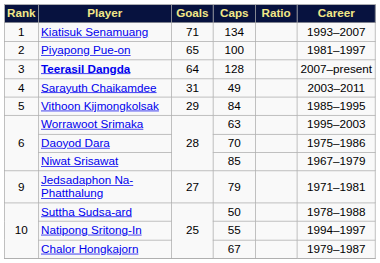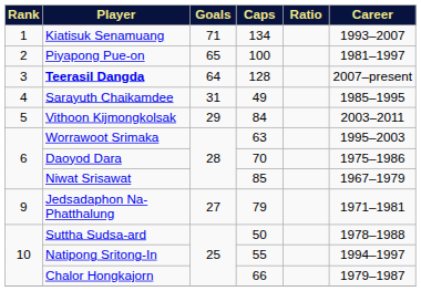Sarayuth Chaikamdee | Career: 2003–2011 -> 1985–1995
Vithoon Kijmongkolsak | Career: 1985–1995 -> 2003–2011
Chalor Hongkajorn | Caps: 67 -> 66
